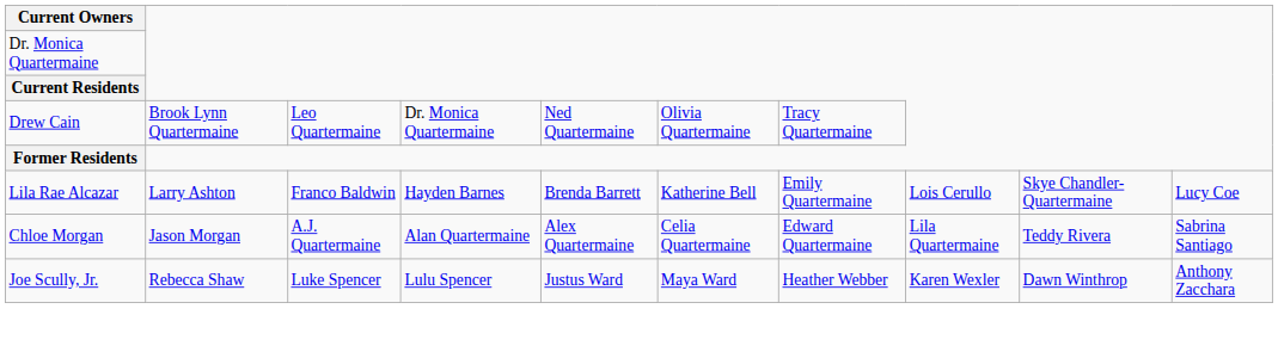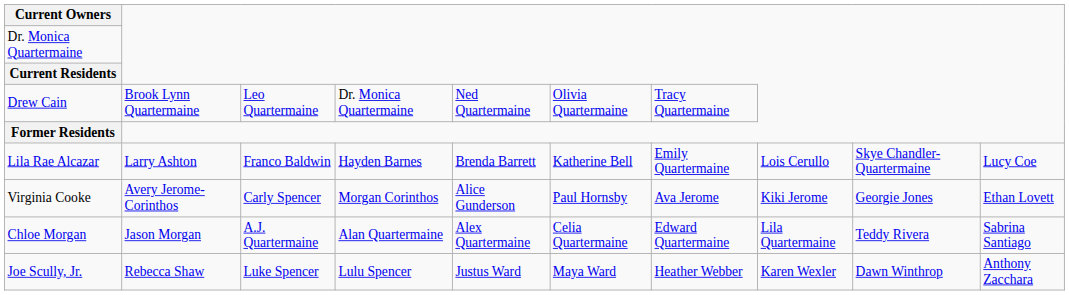+ row: Virginia Cooke | Avery Jerome-Corinthos | Carly Spencer | Morgan Corinthos | Alice Gunderson | Paul Hornsby | Ava Jerome | Kiki Jerome | Georgie Jones | Ethan Lovett
